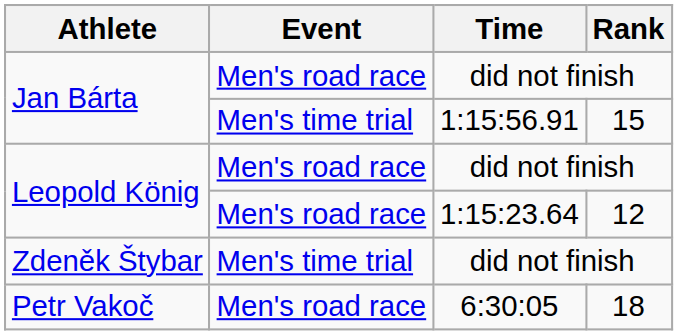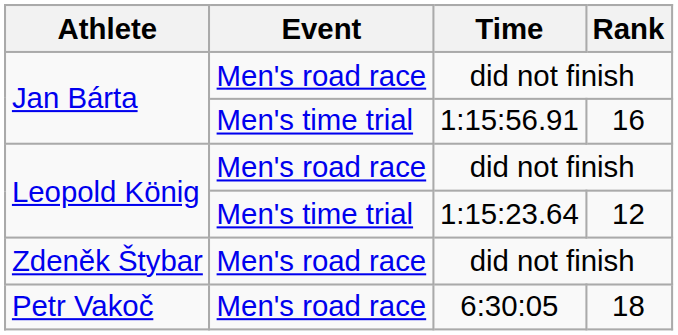Jan Bárta / 1:15:56.91 | Rank: 15 -> 16
Leopold König / 1:15:23.64 | Event: Men's road race -> Men's time trial
Zdeněk Štybar | Event: Men's time trial -> Men's road race
